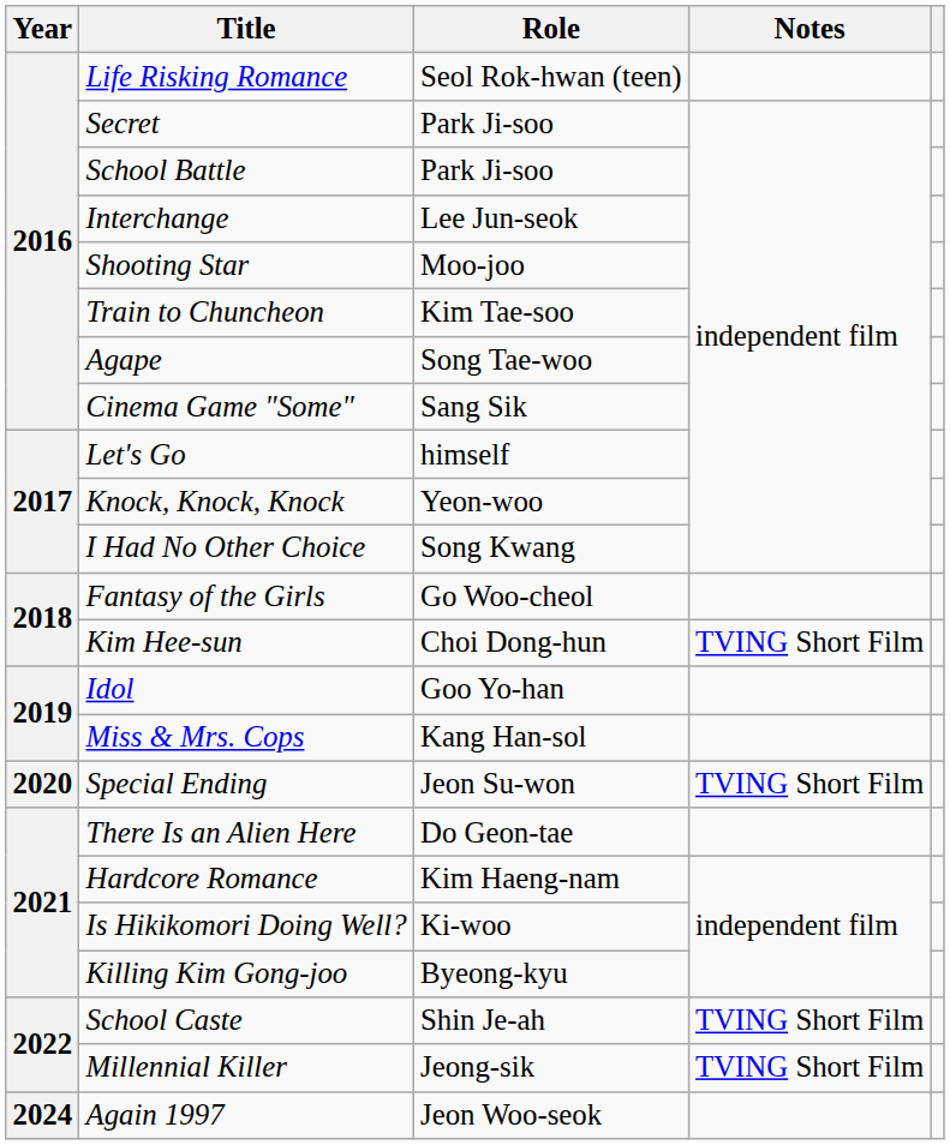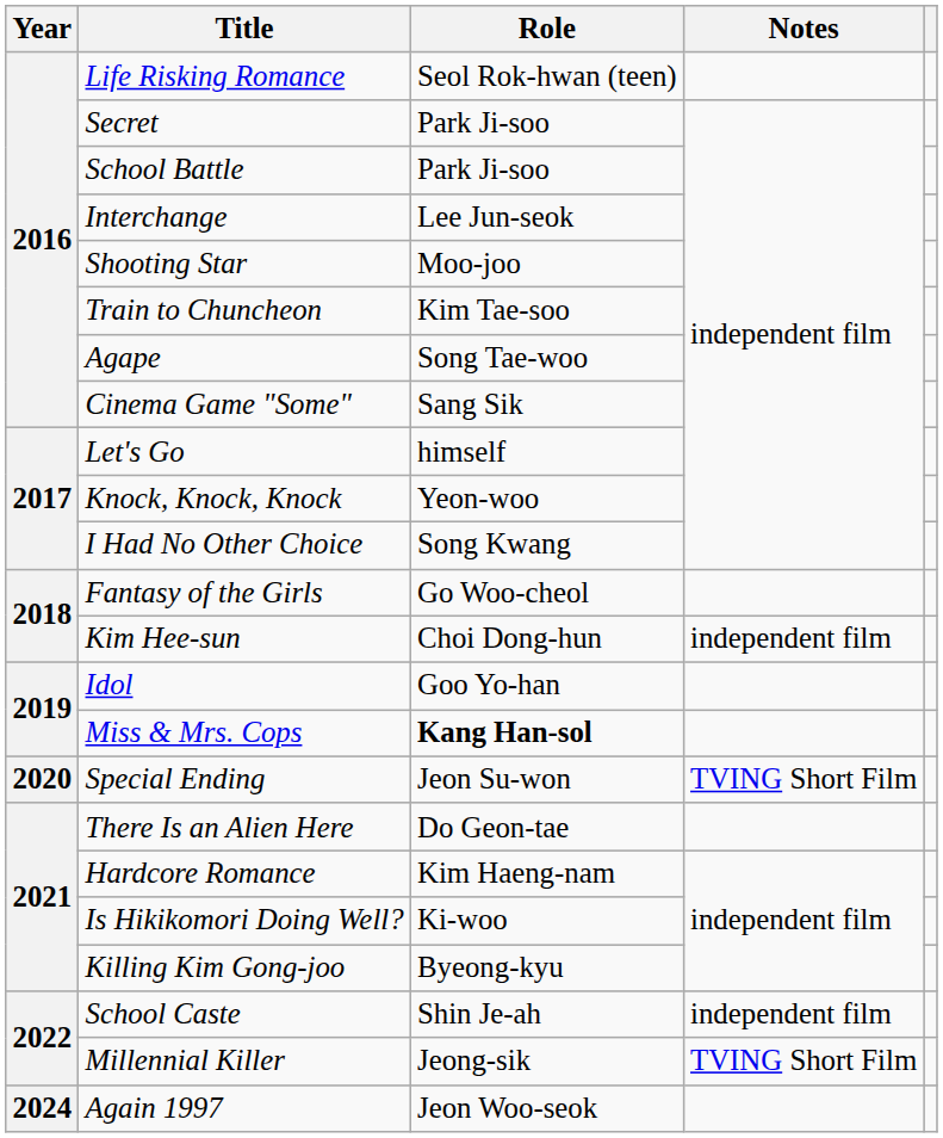Kim Hee-sun | Notes: TVING Short Film -> independent film
Miss & Mrs. Cops | Role: normal -> bold
School Caste | Notes: TVING Short Film -> independent film
